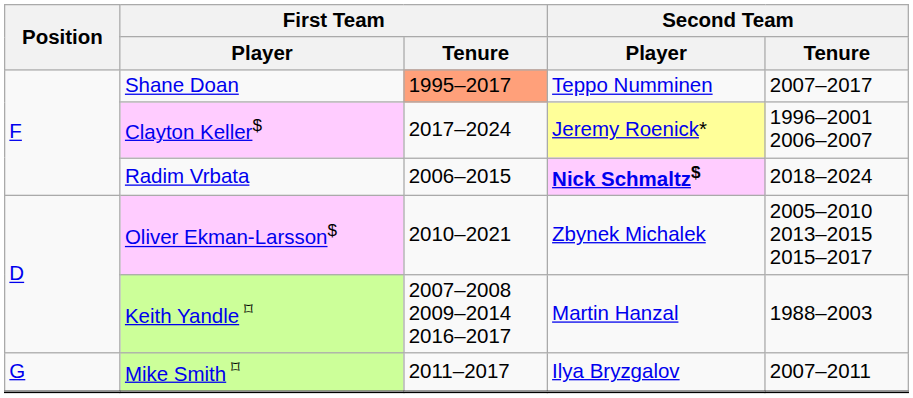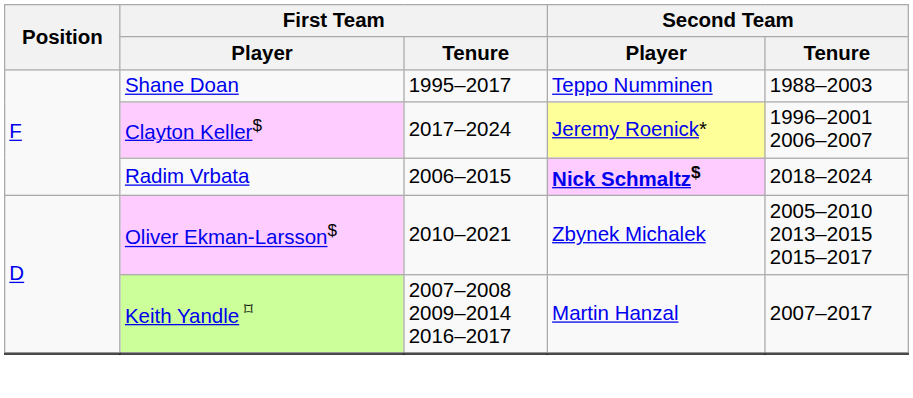Shane Doan | First Team / Tenure: lightsalmon background -> no background
Shane Doan | Second Team / Tenure: 2007–2017 -> 1988–2003
Keith Yandle ⌑ | Second Team / Tenure: 1988–2003 -> 2007–2017
- row: G | Mike Smith ⌑ | 2011–2017 | Ilya Bryzgalov | 2007–2011
